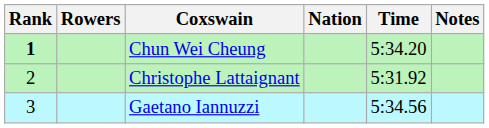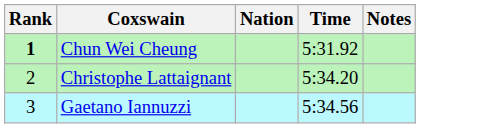- column: Rowers
Chun Wei Cheung | Time: 5:34.20 -> 5:31.92
Christophe Lattaignant | Time: 5:31.92 -> 5:34.20
